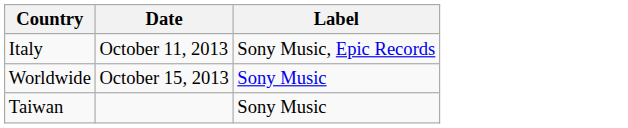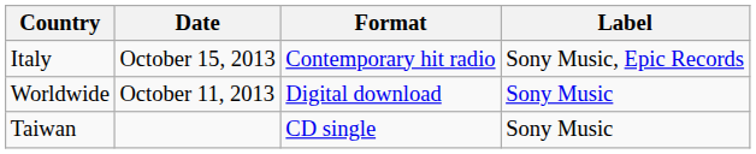+ column: Format | Contemporary hit radio | Digital download | CD single
Italy | Date: October 11, 2013 -> October 15, 2013
Worldwide | Date: October 15, 2013 -> October 11, 2013
